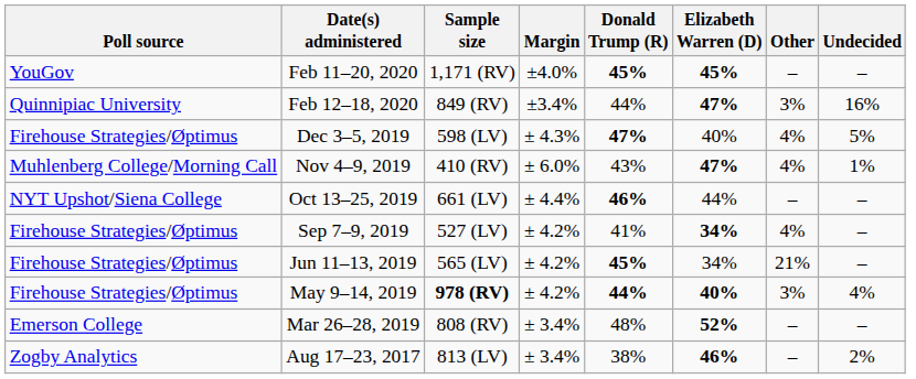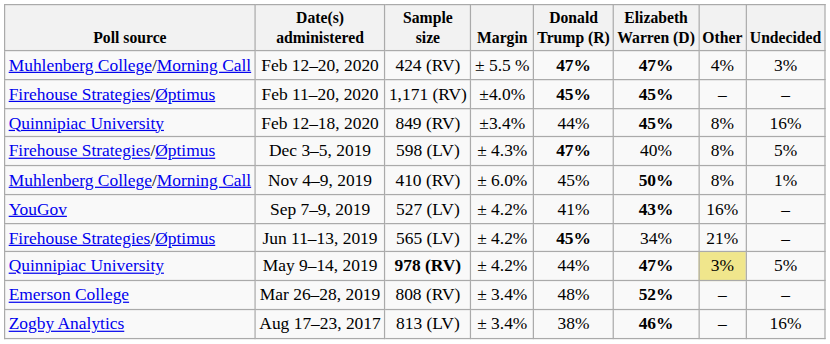+ row: Muhlenberg College/Morning Call | Feb 12–20, 2020 | 424 (RV) | ± 5.5 % | 47% | 47% | 4% | 3%
Feb 11–20, 2020 | Poll source: YouGov -> Firehouse Strategies/Øptimus
Feb 12–18, 2020 | Elizabeth Warren (D): 47% -> 45%
Feb 12–18, 2020 | Other: 3% -> 8%
Dec 3–5, 2019 | Other: 4% -> 8%
Nov 4–9, 2019 | Donald Trump (R): 43% -> 45%
Nov 4–9, 2019 | Elizabeth Warren (D): 47% -> 50%
Nov 4–9, 2019 | Other: 4% -> 8%
- row: NYT Upshot/Siena College | Oct 13–25, 2019 | 661 (LV) | ± 4.4% | 46% | 44% | – | –
Sep 7–9, 2019 | Poll source: Firehouse Strategies/Øptimus -> YouGov
Sep 7–9, 2019 | Elizabeth Warren (D): 34% -> 43%
Sep 7–9, 2019 | Other: 4% -> 16%
May 9–14, 2019 | Poll source: Firehouse Strategies/Øptimus -> Quinnipiac University
May 9–14, 2019 | Donald Trump (R): bold -> normal
May 9–14, 2019 | Elizabeth Warren (D): 40% -> 47%
May 9–14, 2019 | Other: no background -> khaki background
May 9–14, 2019 | Undecided: 4% -> 5%
Aug 17–23, 2017 | Undecided: 2% -> 16%
